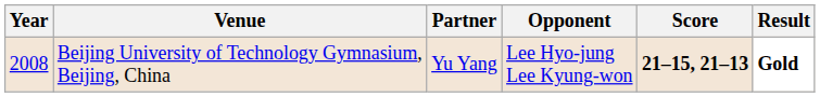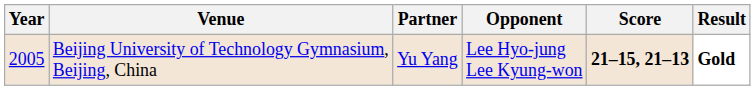Beijing University of Technology Gymnasium, Beijing, China | Year: 2008 -> 2005
